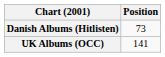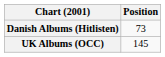UK Albums (OCC) | Position: 141 -> 145
